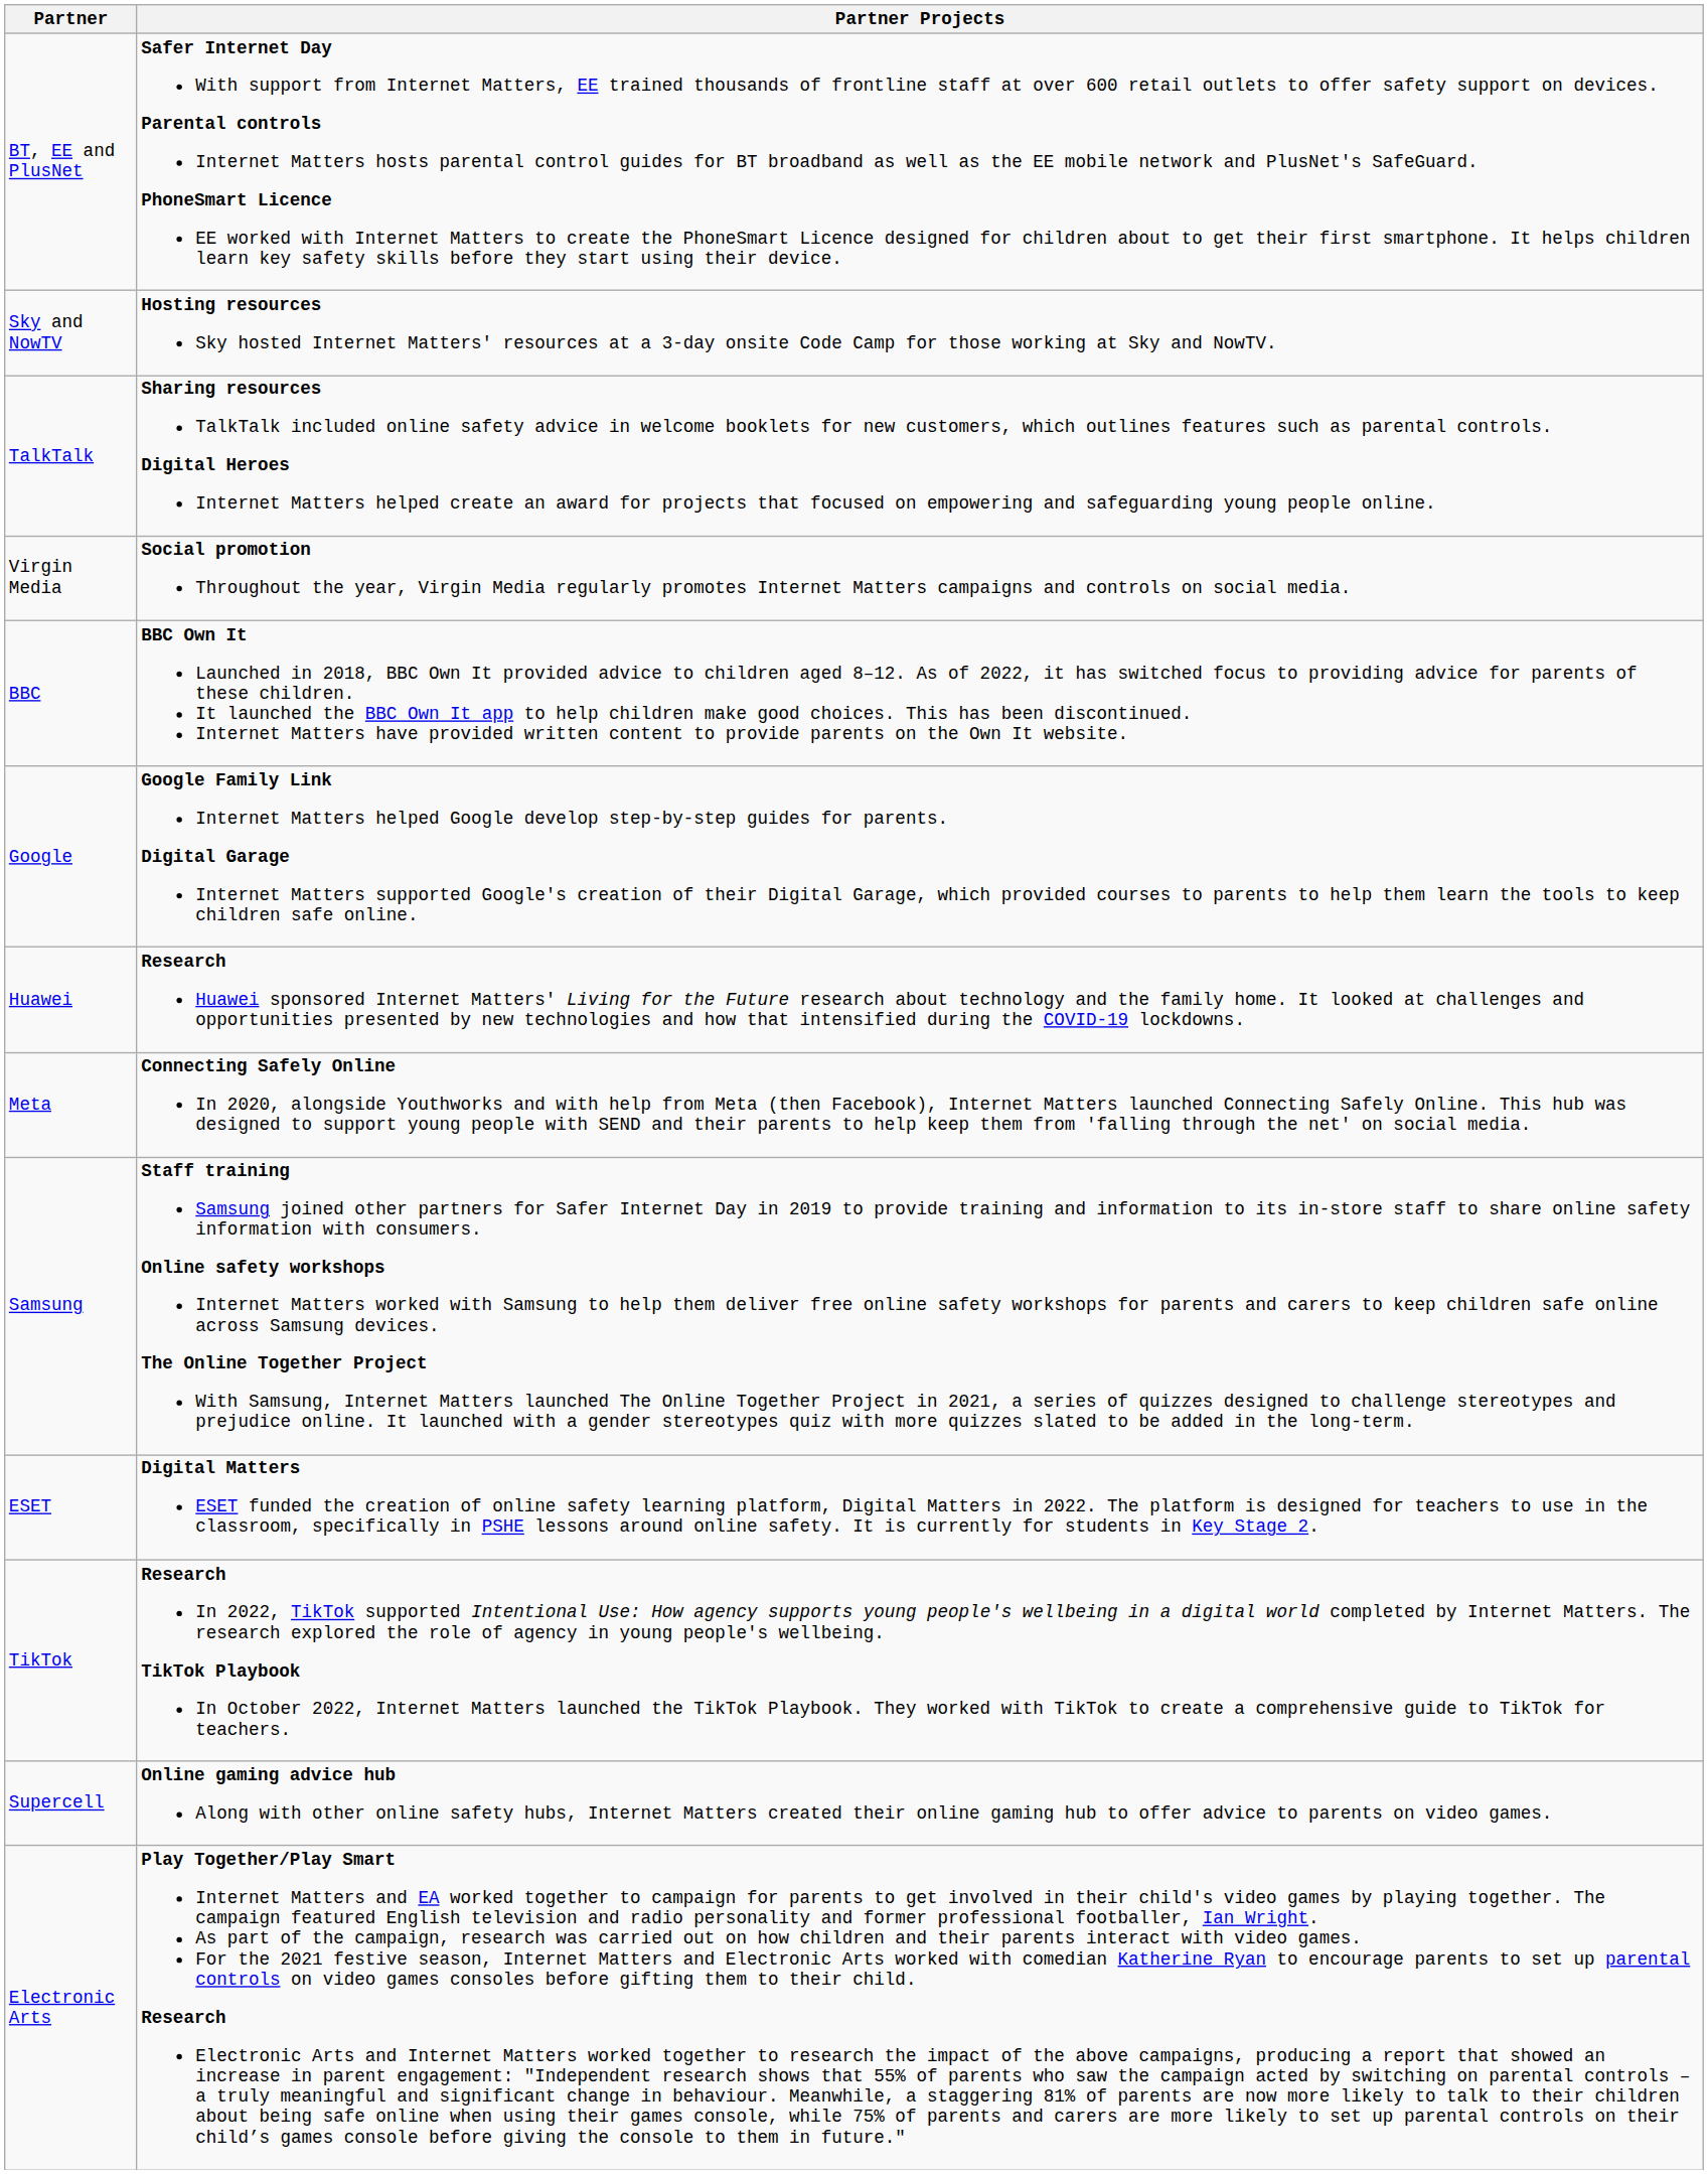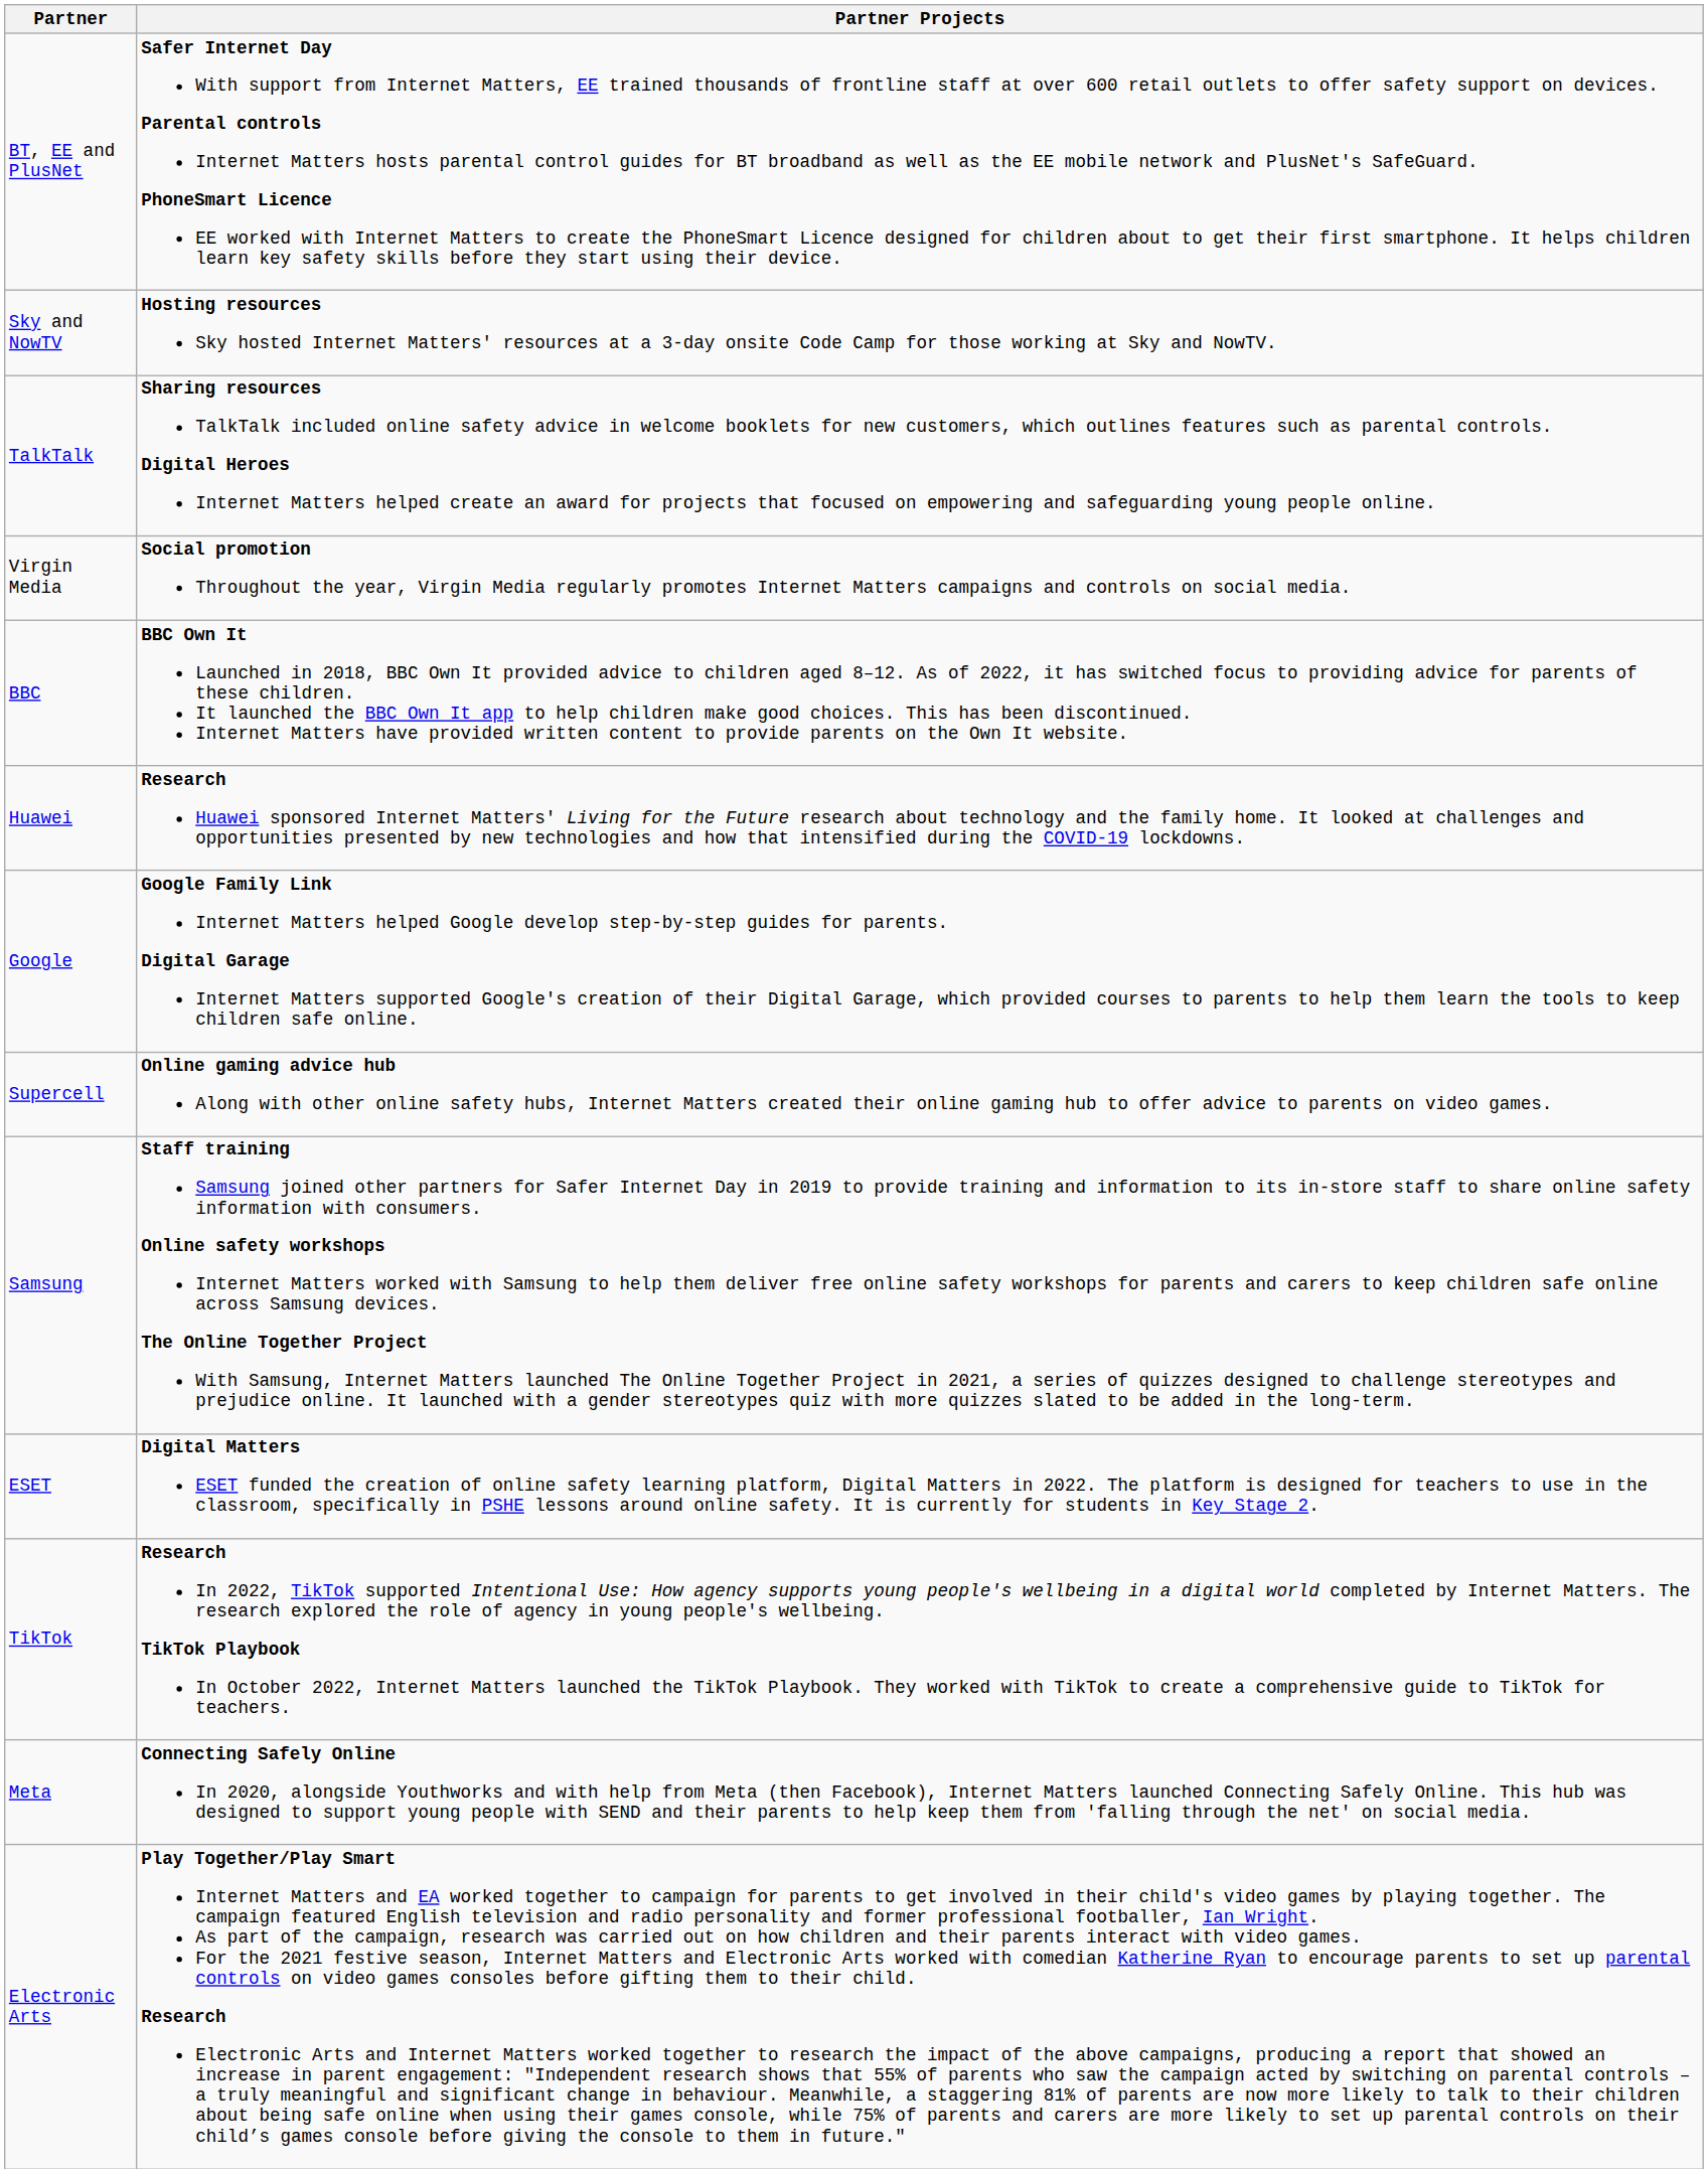rows swapped: Google <-> Huawei
rows swapped: Meta <-> Supercell
